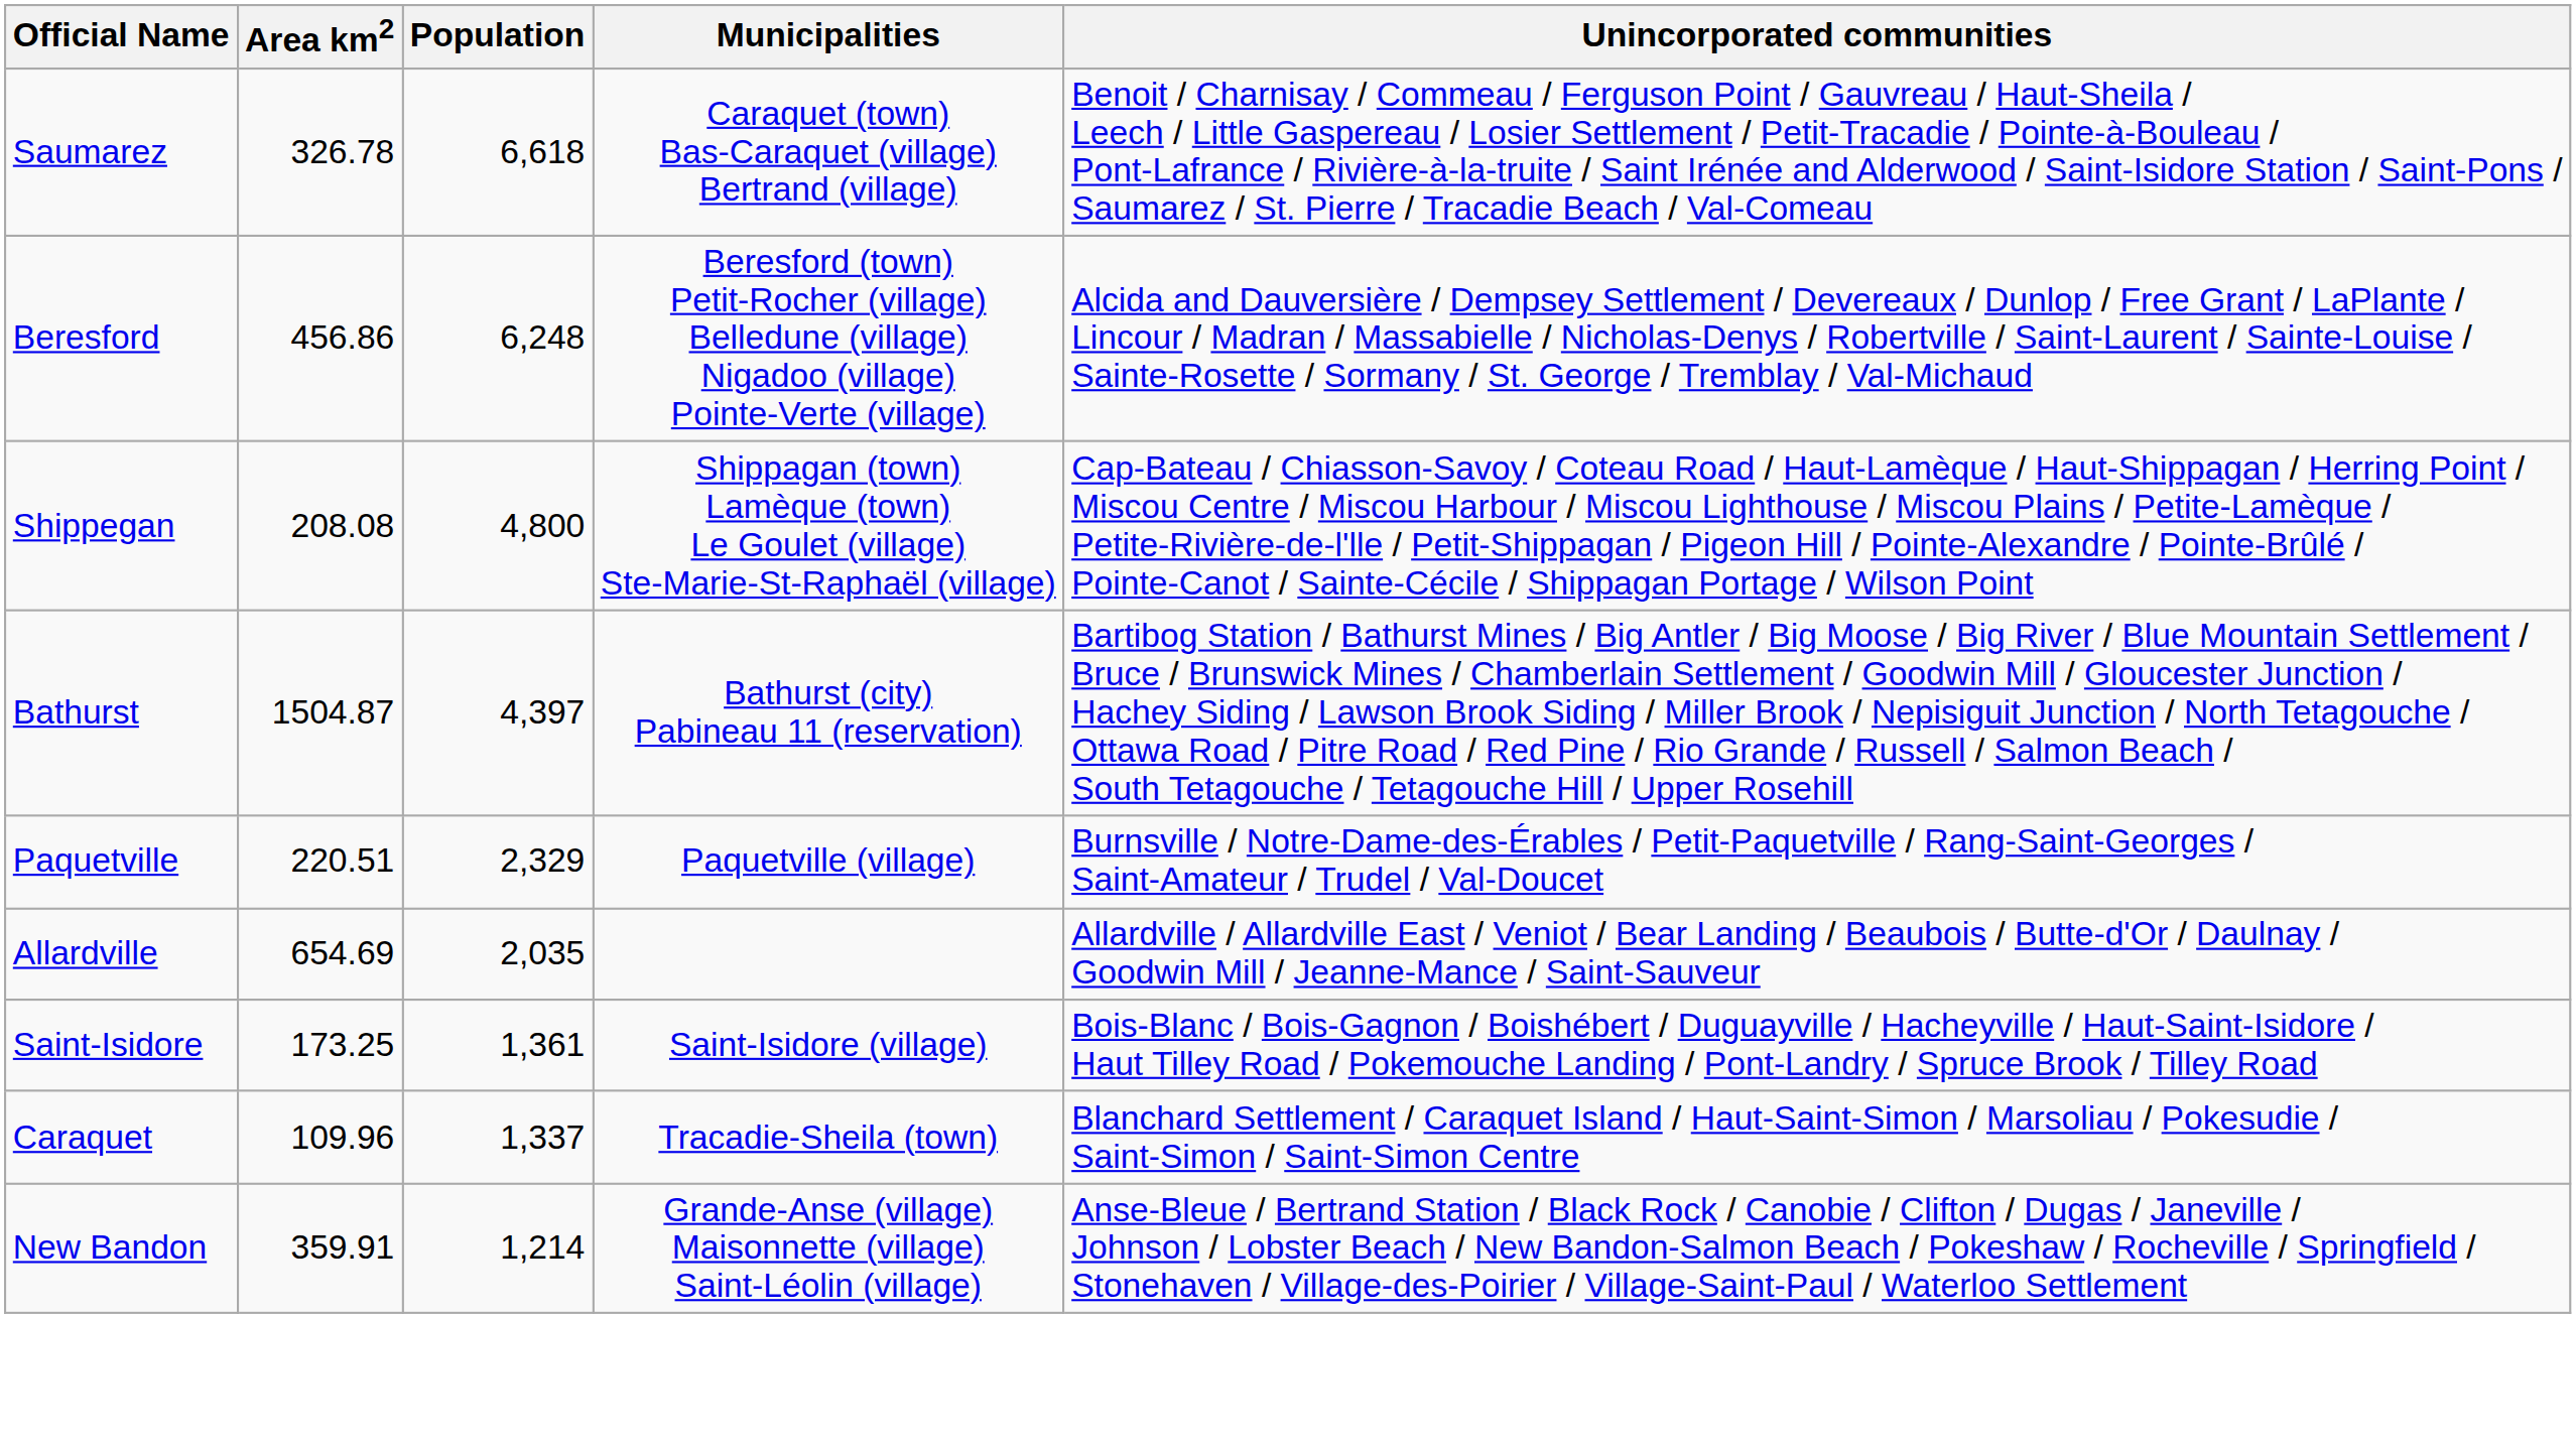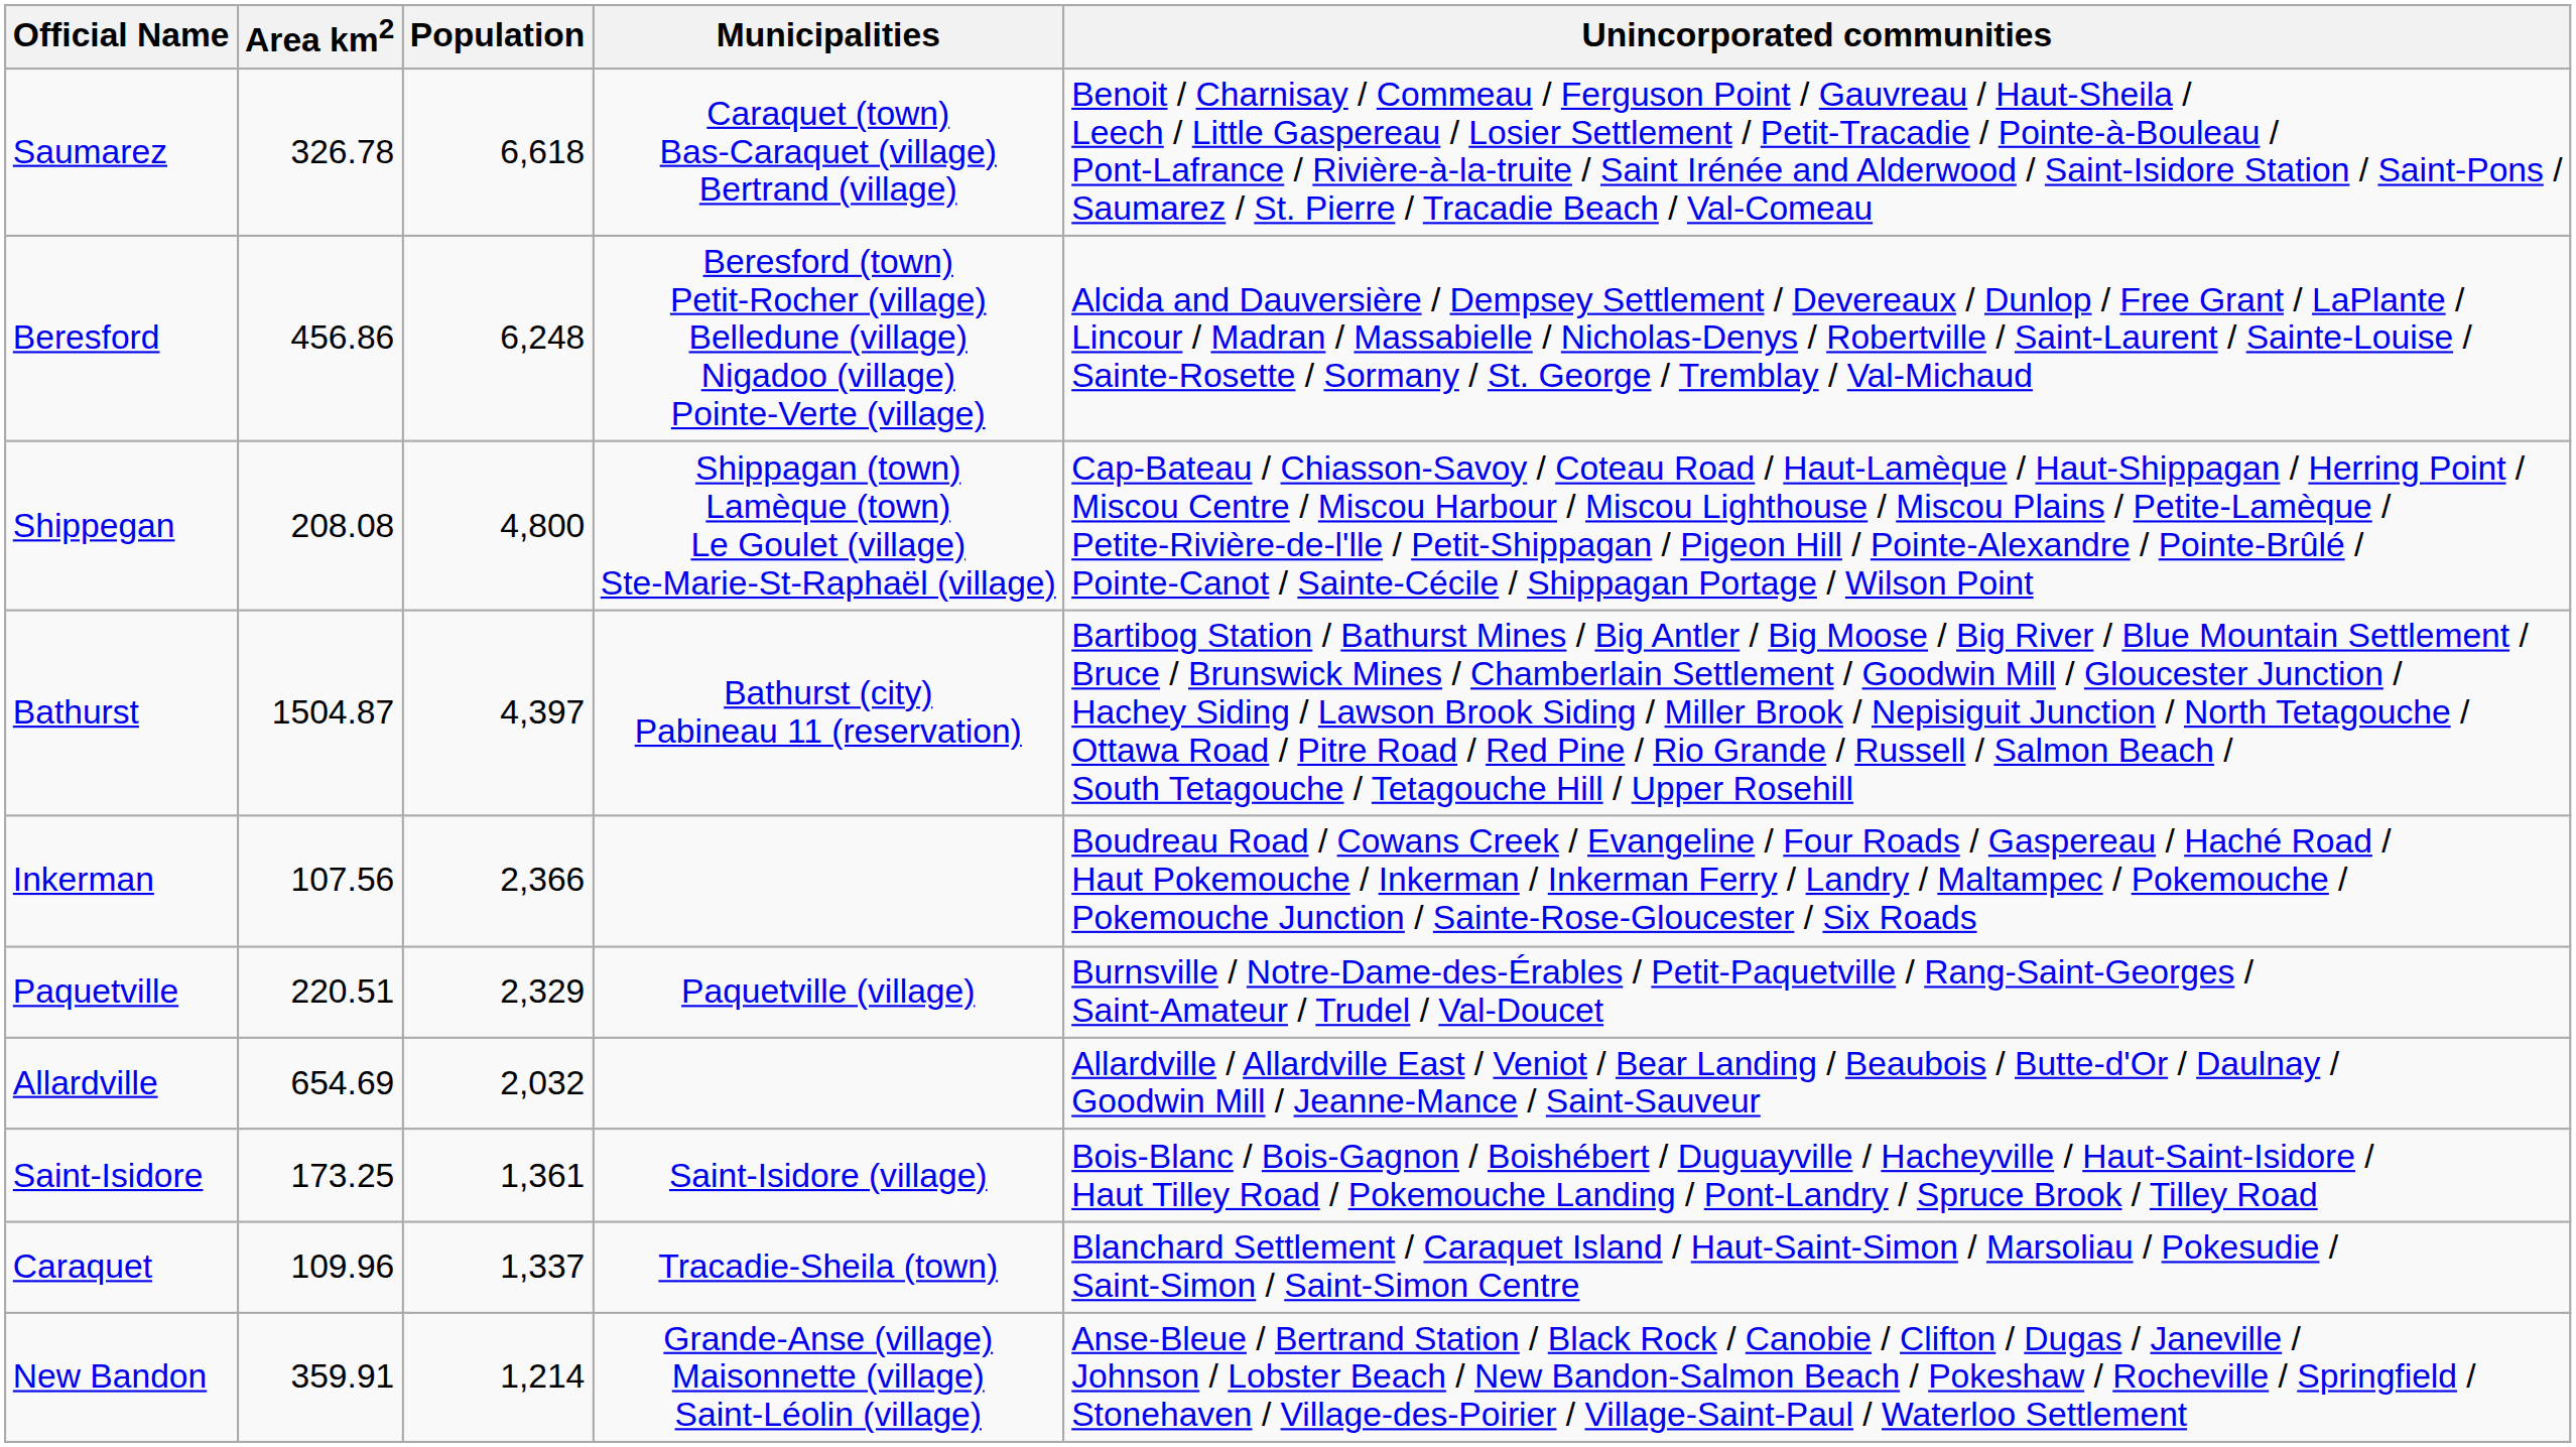+ row: Inkerman | 107.56 | 2,366 | Boudreau Road / Cowans Creek / Evangeline / Four Roads / Gaspereau / Haché Road / Haut Pokemouche / Inkerman / Inkerman Ferry / Landry / Maltampec / Pokemouche / Pokemouche Junction / Sainte-Rose-Gloucester / Six Roads
Allardville | Population: 2,035 -> 2,032
